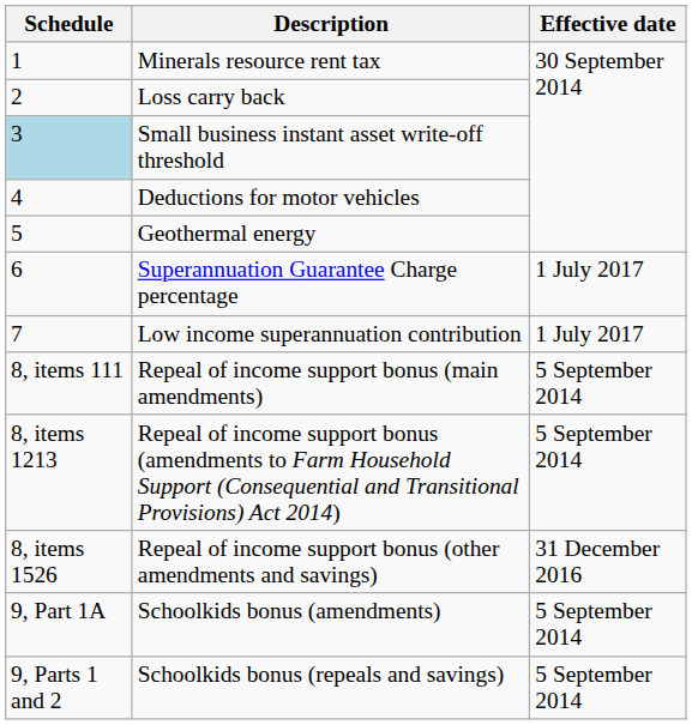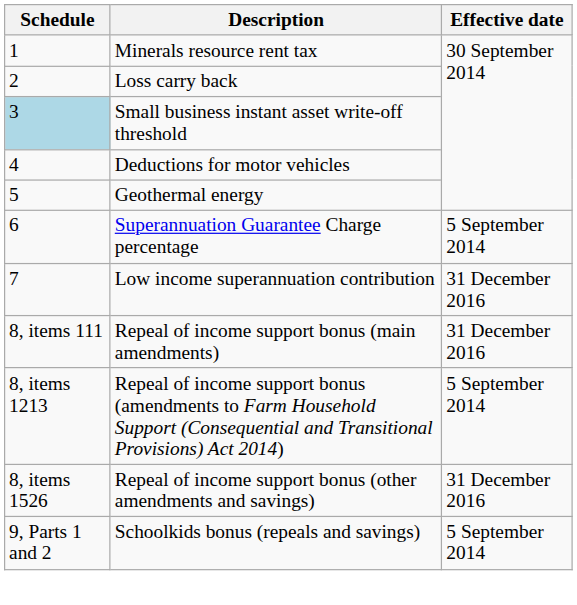Superannuation Guarantee Charge percentage | Effective date: 1 July 2017 -> 5 September 2014
Low income superannuation contribution | Effective date: 1 July 2017 -> 31 December 2016
Repeal of income support bonus (main amendments) | Effective date: 5 September 2014 -> 31 December 2016
- row: 9, Part 1A | Schoolkids bonus (amendments) | 5 September 2014
